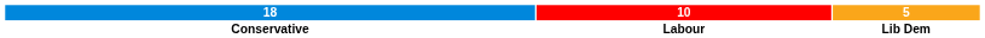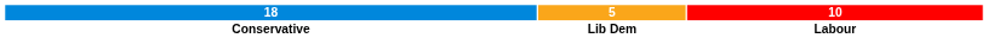columns swapped: 10 <-> 5
